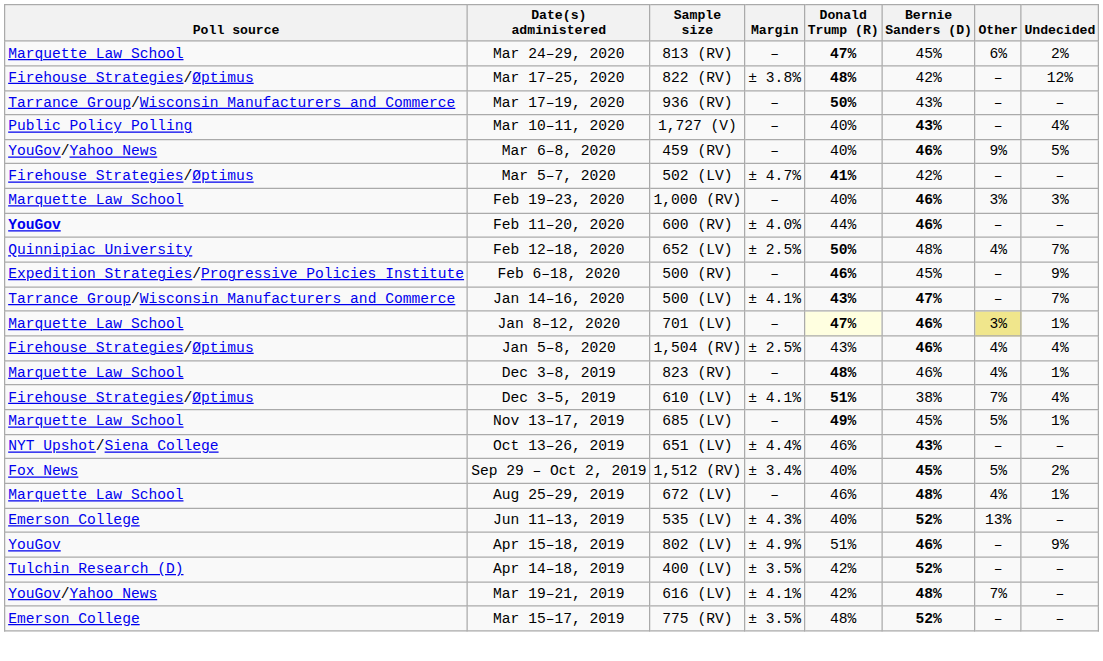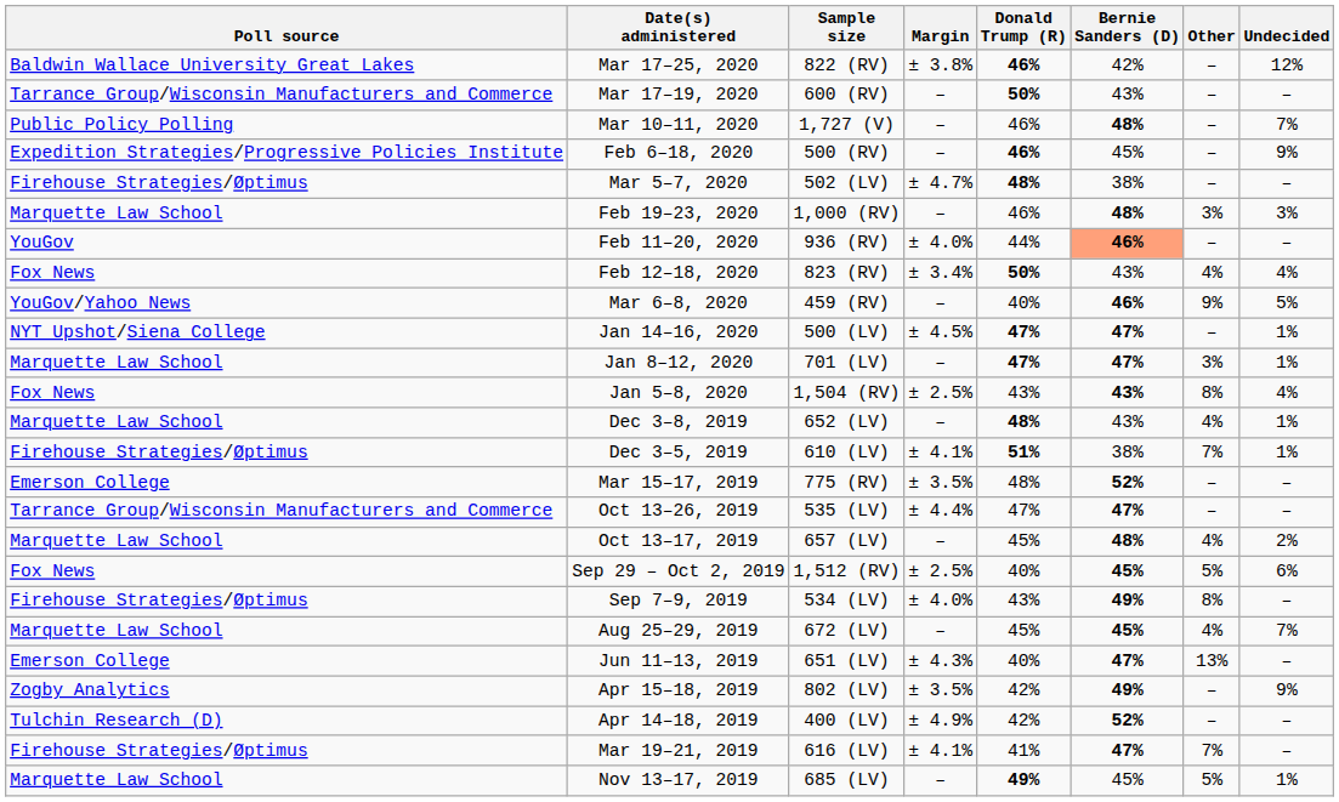- row: Marquette Law School | Mar 24–29, 2020 | 813 (RV) | – | 47% | 45% | 6% | 2%
Mar 17–25, 2020 | Poll source: Firehouse Strategies/Øptimus -> Baldwin Wallace University Great Lakes
Mar 17–25, 2020 | Donald Trump (R): 48% -> 46%
Mar 17–19, 2020 | Sample size: 936 (RV) -> 600 (RV)
Mar 10–11, 2020 | Donald Trump (R): 40% -> 46%
Mar 10–11, 2020 | Bernie Sanders (D): 43% -> 48%
Mar 10–11, 2020 | Undecided: 4% -> 7%
rows swapped: Mar 6–8, 2020 <-> Feb 6–18, 2020
Mar 5–7, 2020 | Donald Trump (R): 41% -> 48%
Mar 5–7, 2020 | Bernie Sanders (D): 42% -> 38%
Feb 19–23, 2020 | Donald Trump (R): 40% -> 46%
Feb 19–23, 2020 | Bernie Sanders (D): 46% -> 48%
Feb 11–20, 2020 | Poll source: bold -> normal
Feb 11–20, 2020 | Sample size: 600 (RV) -> 936 (RV)
Feb 11–20, 2020 | Bernie Sanders (D): no background -> lightsalmon background
Feb 12–18, 2020 | Poll source: Quinnipiac University -> Fox News
Feb 12–18, 2020 | Sample size: 652 (LV) -> 823 (RV)
Feb 12–18, 2020 | Margin: ± 2.5% -> ± 3.4%
Feb 12–18, 2020 | Bernie Sanders (D): 48% -> 43%
Feb 12–18, 2020 | Undecided: 7% -> 4%
Jan 14–16, 2020 | Poll source: Tarrance Group/Wisconsin Manufacturers and Commerce -> NYT Upshot/Siena College
Jan 14–16, 2020 | Margin: ± 4.1% -> ± 4.5%
Jan 14–16, 2020 | Donald Trump (R): 43% -> 47%
Jan 14–16, 2020 | Undecided: 7% -> 1%
Jan 8–12, 2020 | Donald Trump (R): lightyellow background -> no background
Jan 8–12, 2020 | Bernie Sanders (D): 46% -> 47%
Jan 8–12, 2020 | Other: khaki background -> no background
Jan 5–8, 2020 | Poll source: Firehouse Strategies/Øptimus -> Fox News
Jan 5–8, 2020 | Bernie Sanders (D): 46% -> 43%
Jan 5–8, 2020 | Other: 4% -> 8%
Dec 3–8, 2019 | Sample size: 823 (RV) -> 652 (LV)
Dec 3–8, 2019 | Bernie Sanders (D): 46% -> 43%
Dec 3–5, 2019 | Undecided: 4% -> 1%
rows swapped: Nov 13–17, 2019 <-> Mar 15–17, 2019
Oct 13–26, 2019 | Poll source: NYT Upshot/Siena College -> Tarrance Group/Wisconsin Manufacturers and Commerce
Oct 13–26, 2019 | Sample size: 651 (LV) -> 535 (LV)
Oct 13–26, 2019 | Donald Trump (R): 46% -> 47%
Oct 13–26, 2019 | Bernie Sanders (D): 43% -> 47%
+ row: Marquette Law School | Oct 13–17, 2019 | 657 (LV) | – | 45% | 48% | 4% | 2%
Sep 29 – Oct 2, 2019 | Margin: ± 3.4% -> ± 2.5%
Sep 29 – Oct 2, 2019 | Undecided: 2% -> 6%
+ row: Firehouse Strategies/Øptimus | Sep 7–9, 2019 | 534 (LV) | ± 4.0% | 43% | 49% | 8% | –
Aug 25–29, 2019 | Donald Trump (R): 46% -> 45%
Aug 25–29, 2019 | Bernie Sanders (D): 48% -> 45%
Aug 25–29, 2019 | Undecided: 1% -> 7%
Jun 11–13, 2019 | Sample size: 535 (LV) -> 651 (LV)
Jun 11–13, 2019 | Bernie Sanders (D): 52% -> 47%
Apr 15–18, 2019 | Poll source: YouGov -> Zogby Analytics
Apr 15–18, 2019 | Margin: ± 4.9% -> ± 3.5%
Apr 15–18, 2019 | Donald Trump (R): 51% -> 42%
Apr 15–18, 2019 | Bernie Sanders (D): 46% -> 49%
Apr 14–18, 2019 | Margin: ± 3.5% -> ± 4.9%
Mar 19–21, 2019 | Poll source: YouGov/Yahoo News -> Firehouse Strategies/Øptimus
Mar 19–21, 2019 | Donald Trump (R): 42% -> 41%
Mar 19–21, 2019 | Bernie Sanders (D): 48% -> 47%
